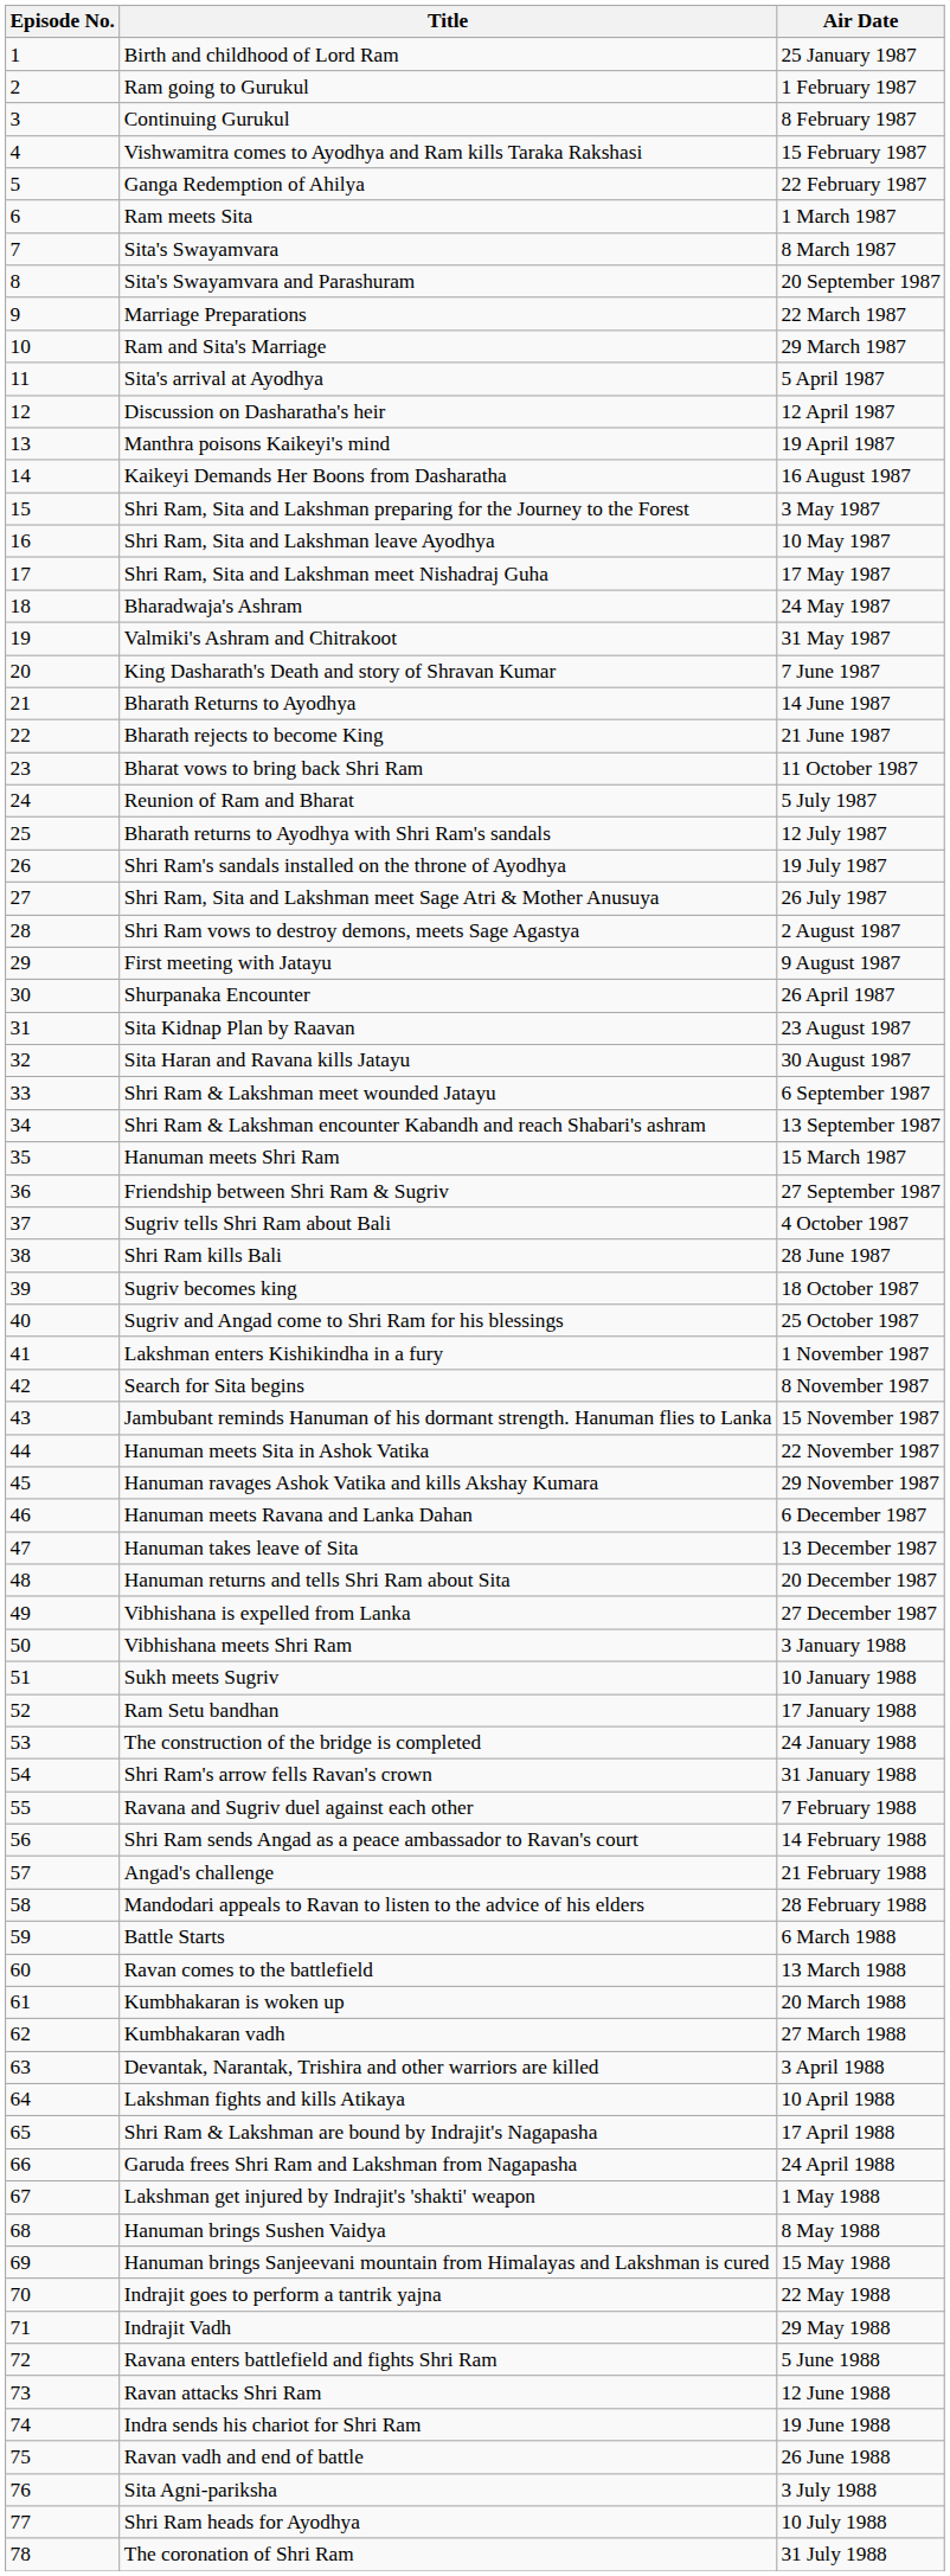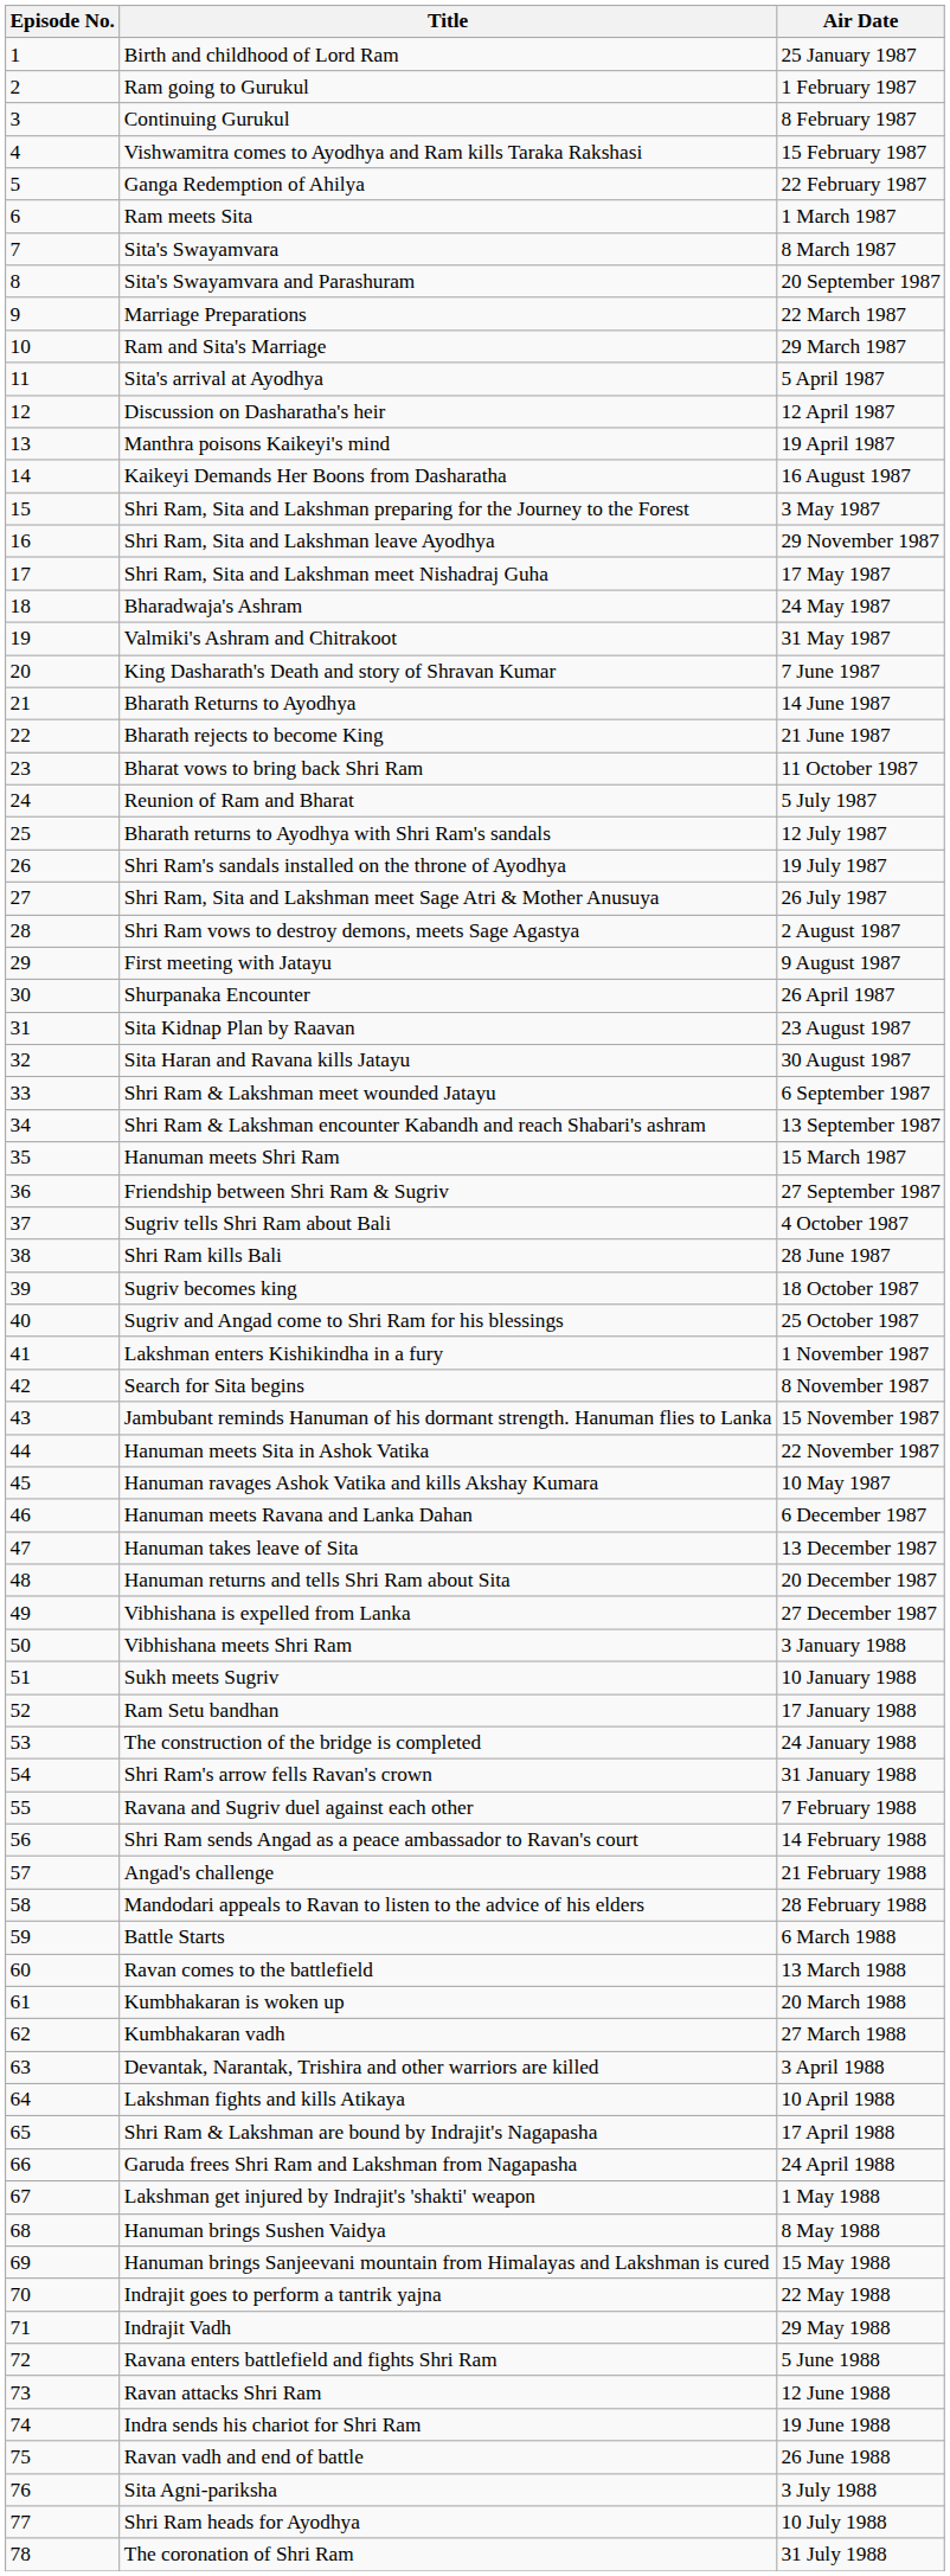Shri Ram, Sita and Lakshman leave Ayodhya | Air Date: 10 May 1987 -> 29 November 1987
Hanuman ravages Ashok Vatika and kills Akshay Kumara | Air Date: 29 November 1987 -> 10 May 1987
